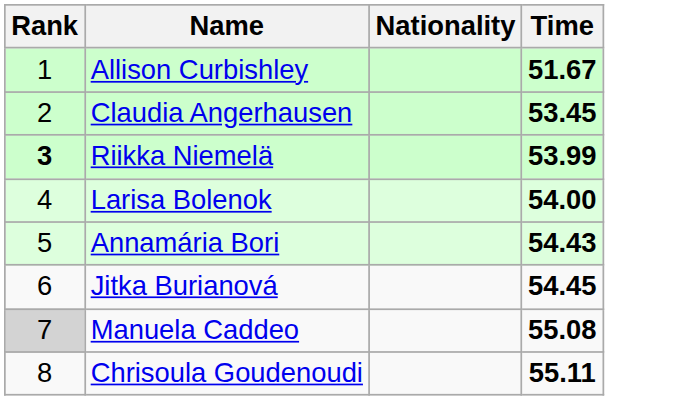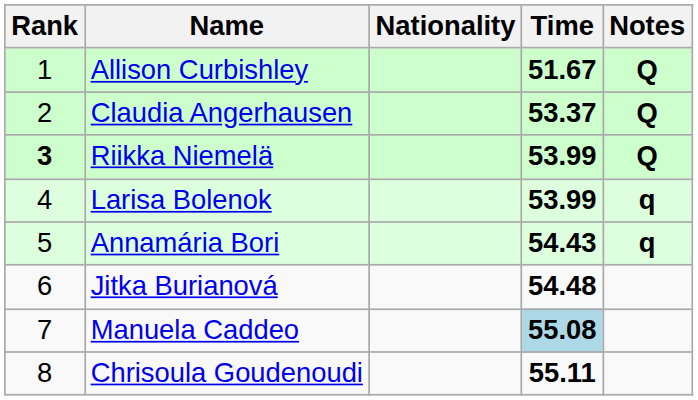+ column: Notes | Q | Q | Q | q | q
Claudia Angerhausen | Time: 53.45 -> 53.37
Larisa Bolenok | Time: 54.00 -> 53.99
Jitka Burianová | Time: 54.45 -> 54.48
Manuela Caddeo | Rank: lightgrey background -> no background
Manuela Caddeo | Time: no background -> lightblue background
